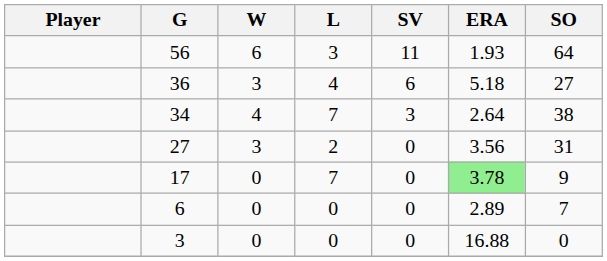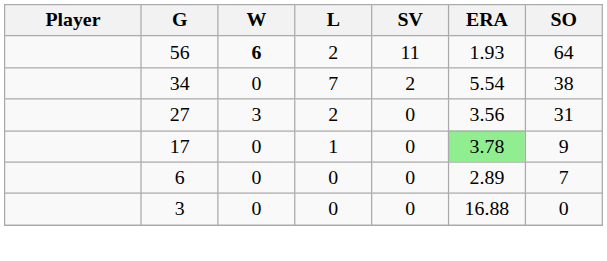56 | W: normal -> bold
56 | L: 3 -> 2
- row: 36 | 3 | 4 | 6 | 5.18 | 27
34 | W: 4 -> 0
34 | SV: 3 -> 2
34 | ERA: 2.64 -> 5.54
17 | L: 7 -> 1
